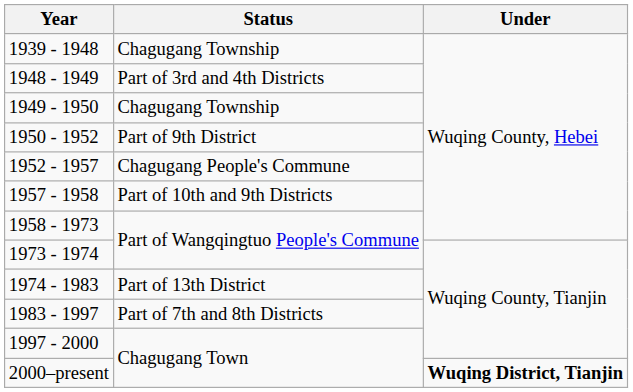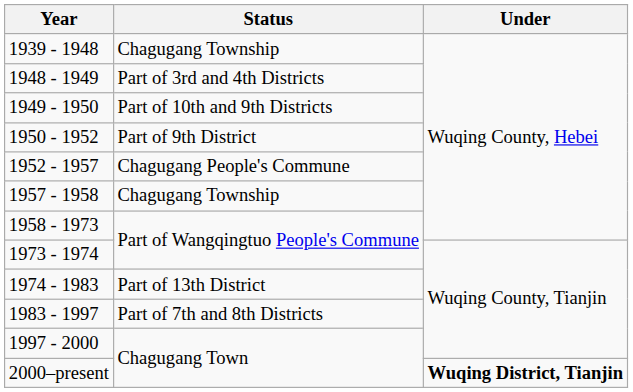1949 - 1950 | Status: Chagugang Township -> Part of 10th and 9th Districts
1957 - 1958 | Status: Part of 10th and 9th Districts -> Chagugang Township
